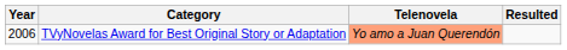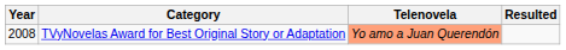TVyNovelas Award for Best Original Story or Adaptation | Year: 2006 -> 2008
